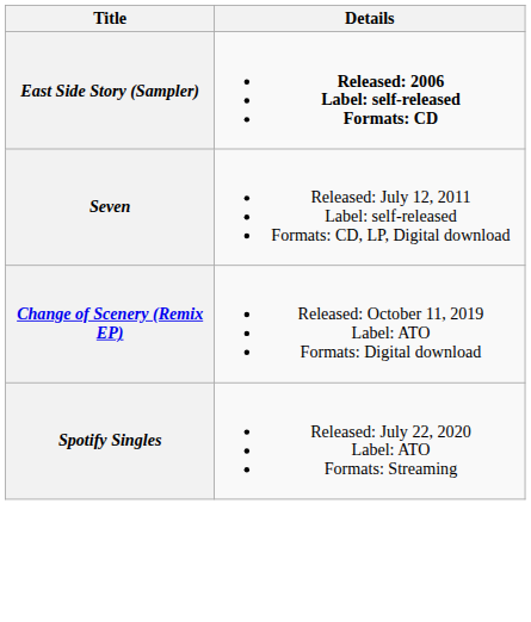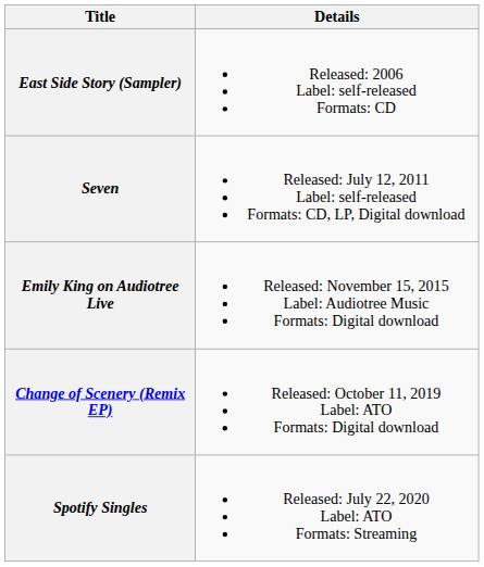East Side Story (Sampler) | Details: bold -> normal
+ row: Emily King on Audiotree Live | Released: November 15, 2015 Label: Audiotree Music Formats: Digital download
